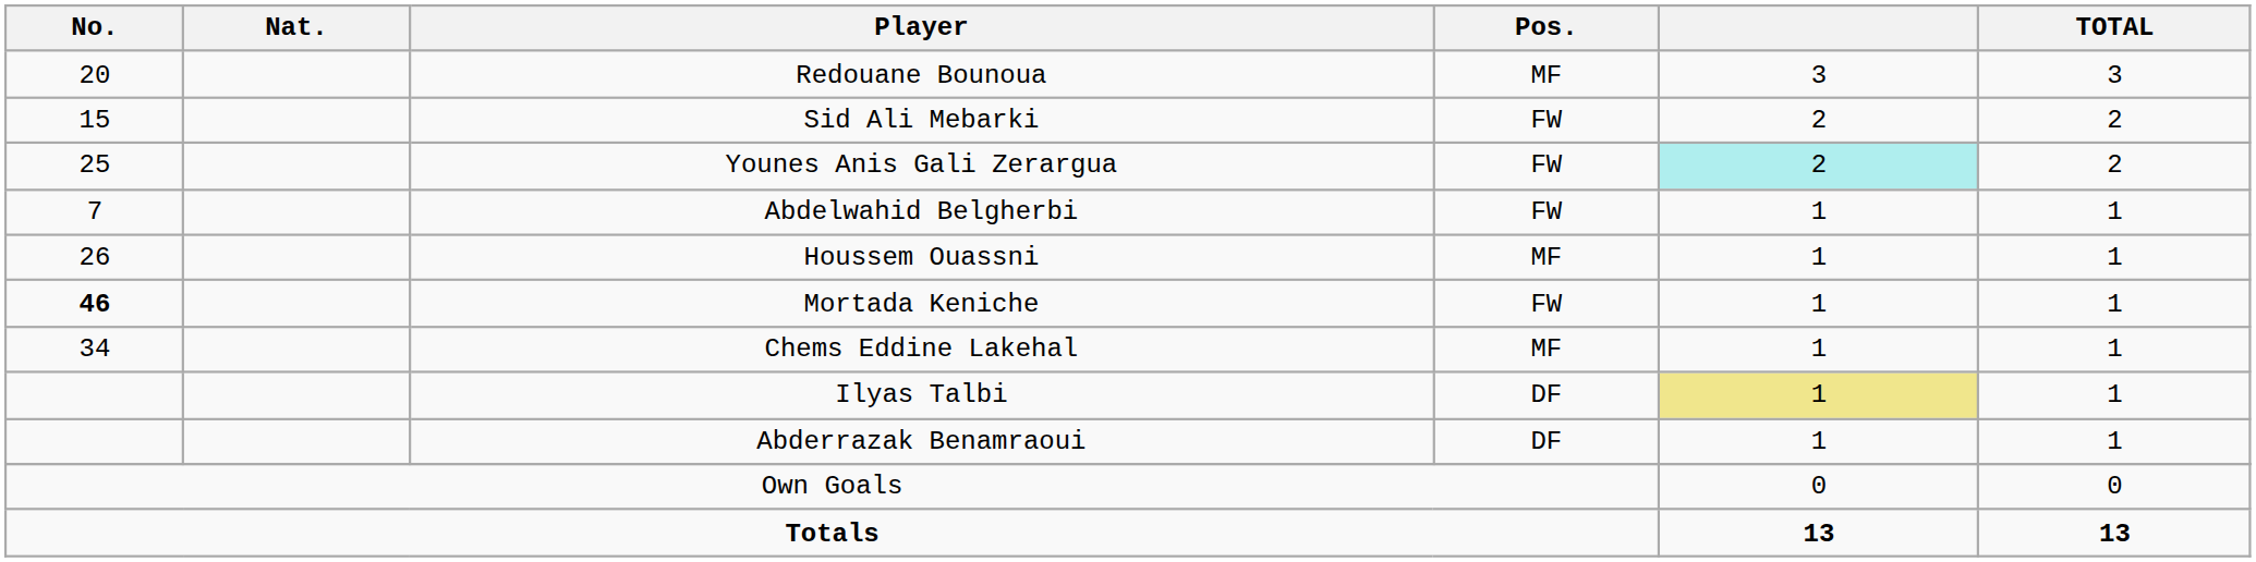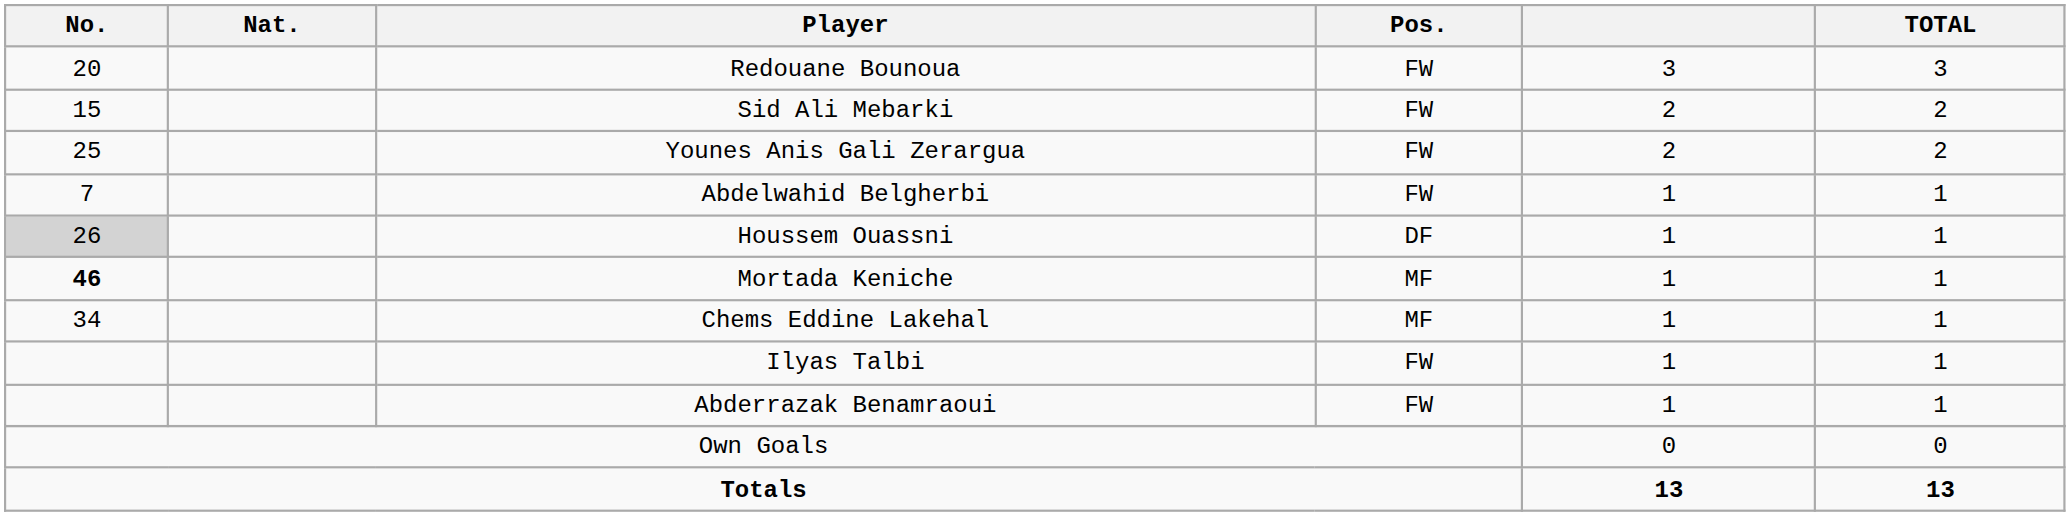Redouane Bounoua | Pos.: MF -> FW
Younes Anis Gali Zerargua | column 5: paleturquoise background -> no background
Houssem Ouassni | No.: no background -> lightgrey background
Houssem Ouassni | Pos.: MF -> DF
Mortada Keniche | Pos.: FW -> MF
Ilyas Talbi | Pos.: DF -> FW
Ilyas Talbi | column 5: khaki background -> no background
Abderrazak Benamraoui | Pos.: DF -> FW
